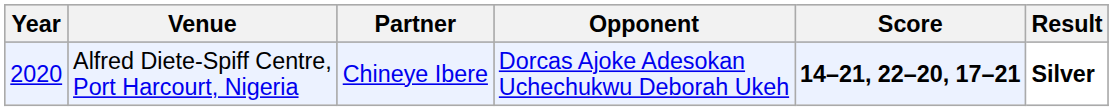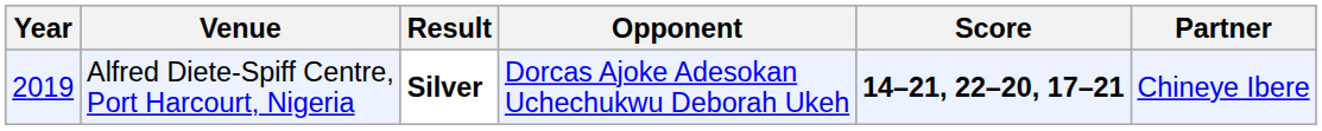columns swapped: Partner <-> Result
Alfred Diete-Spiff Centre, Port Harcourt, Nigeria | Year: 2020 -> 2019
